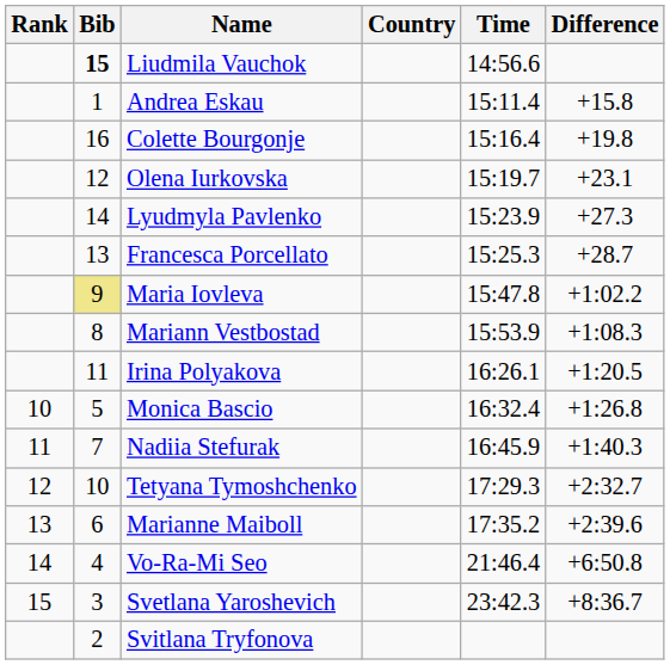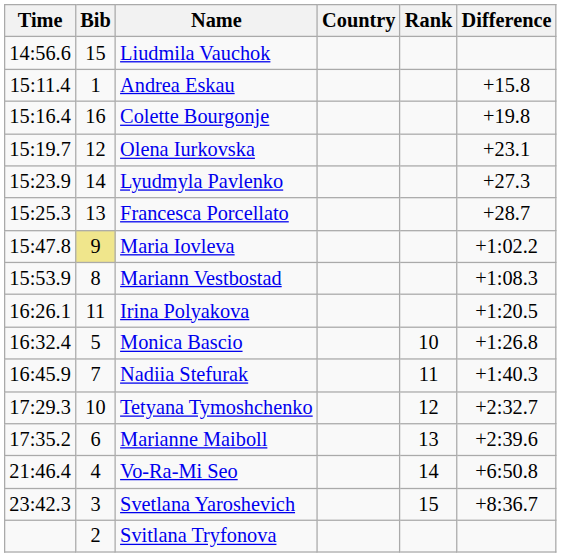columns swapped: Rank <-> Time
Liudmila Vauchok | Bib: bold -> normal
